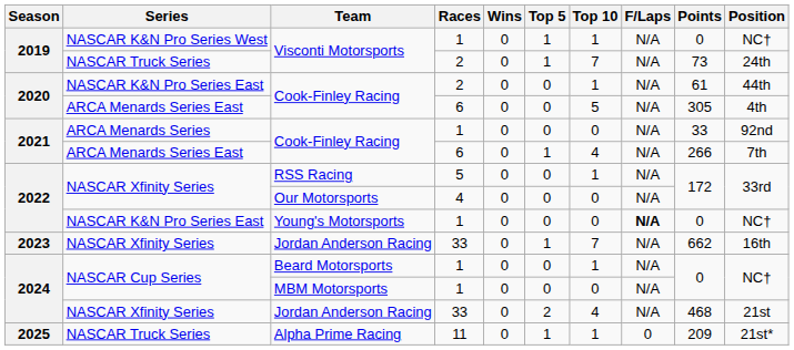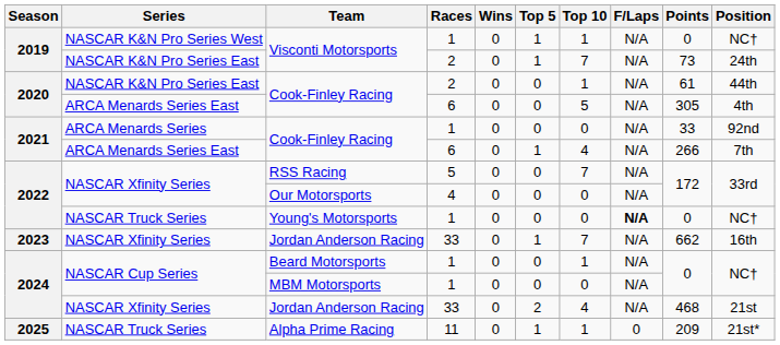Visconti Motorsports / 2 | Series: NASCAR Truck Series -> NASCAR K&N Pro Series East
RSS Racing | Top 10: 1 -> 7
Young's Motorsports | Series: NASCAR K&N Pro Series East -> NASCAR Truck Series
